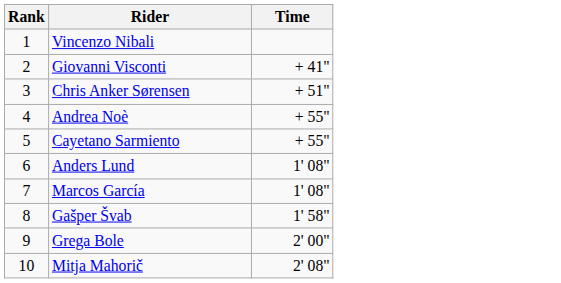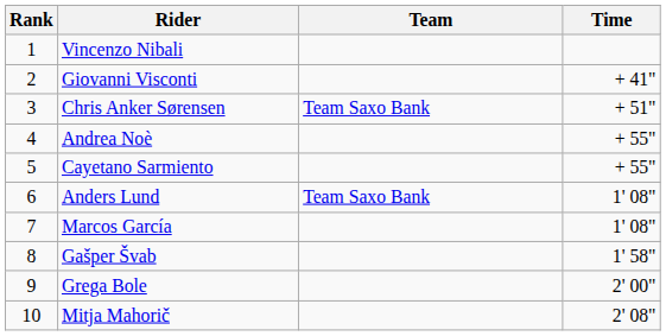+ column: Team | Team Saxo Bank | Team Saxo Bank
